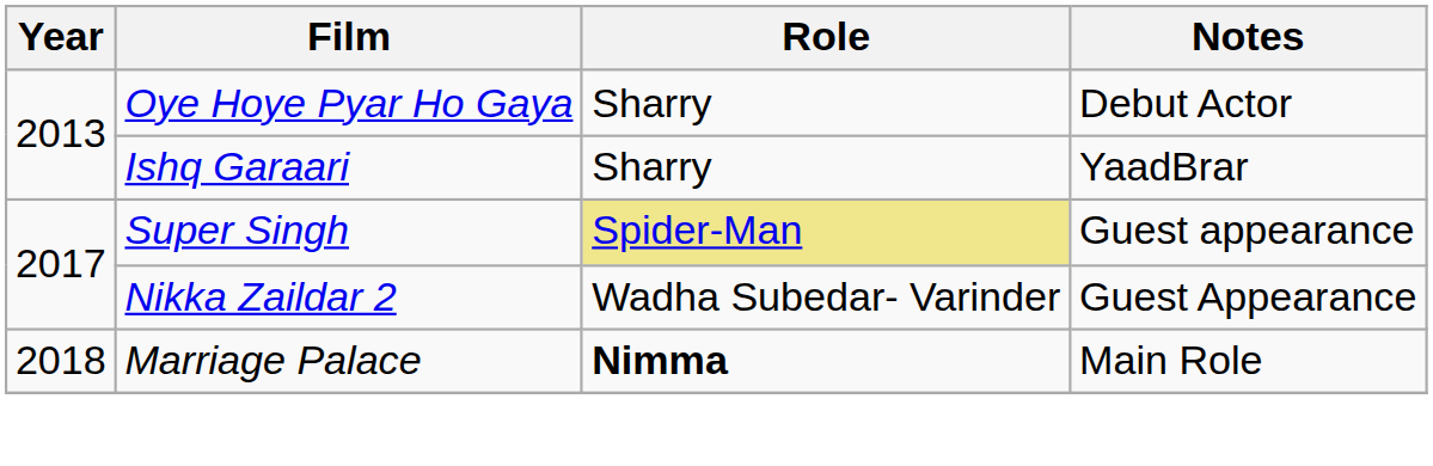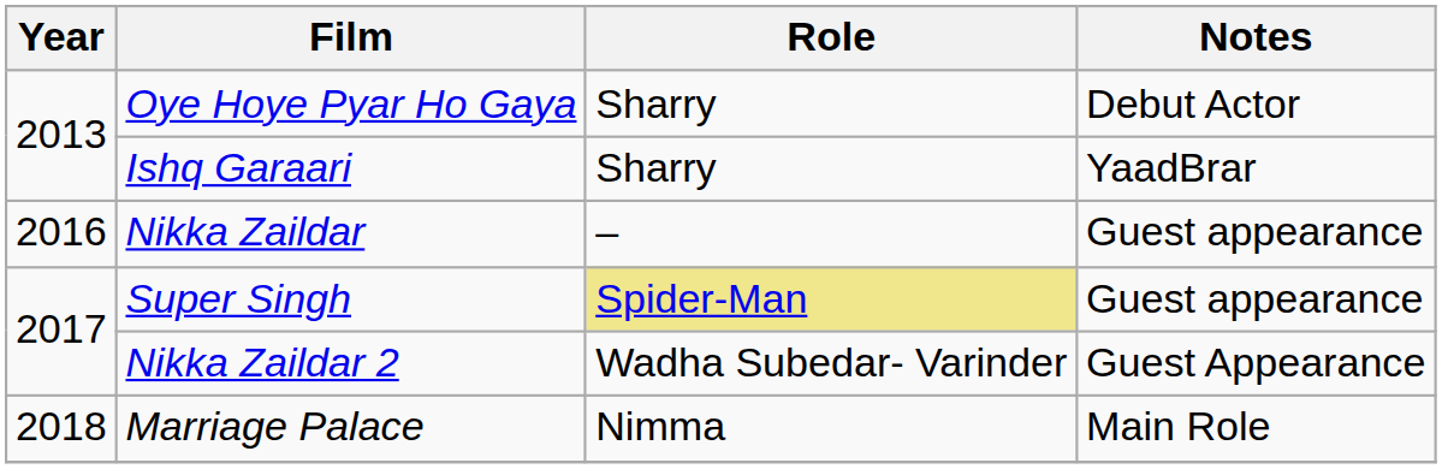+ row: 2016 | Nikka Zaildar | – | Guest appearance
Marriage Palace | Role: bold -> normal
